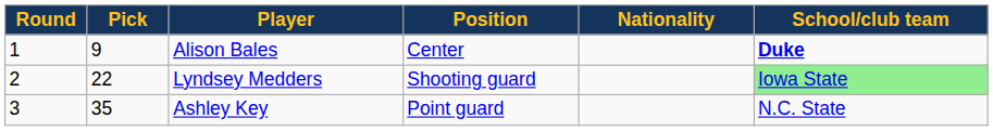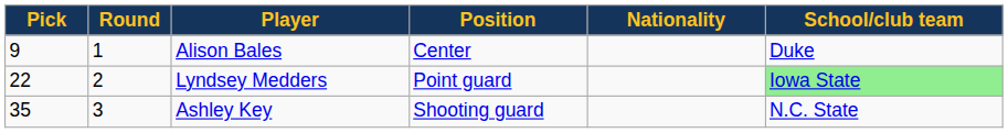columns swapped: Round <-> Pick
Alison Bales | School/club team: bold -> normal
Lyndsey Medders | Position: Shooting guard -> Point guard
Ashley Key | Position: Point guard -> Shooting guard
